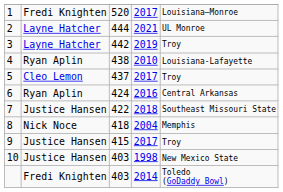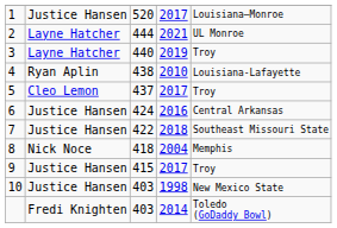1 | column 2: Fredi Knighten -> Justice Hansen
3 | column 3: 442 -> 440
6 | column 2: Ryan Aplin -> Justice Hansen
